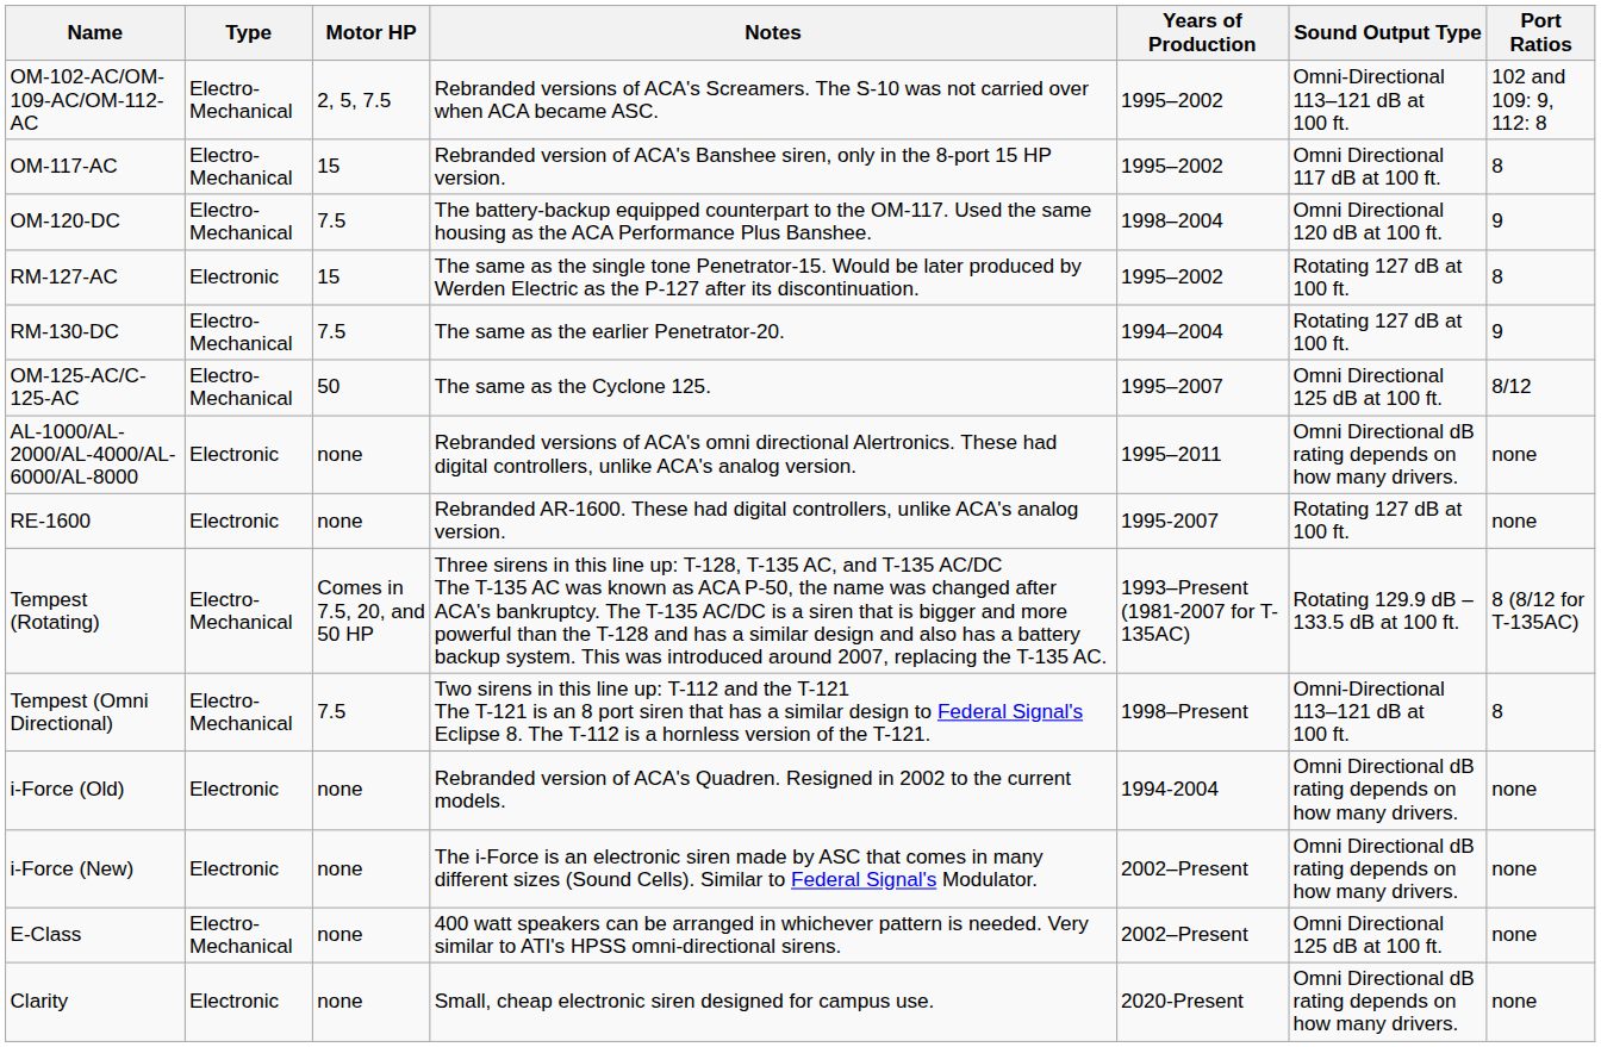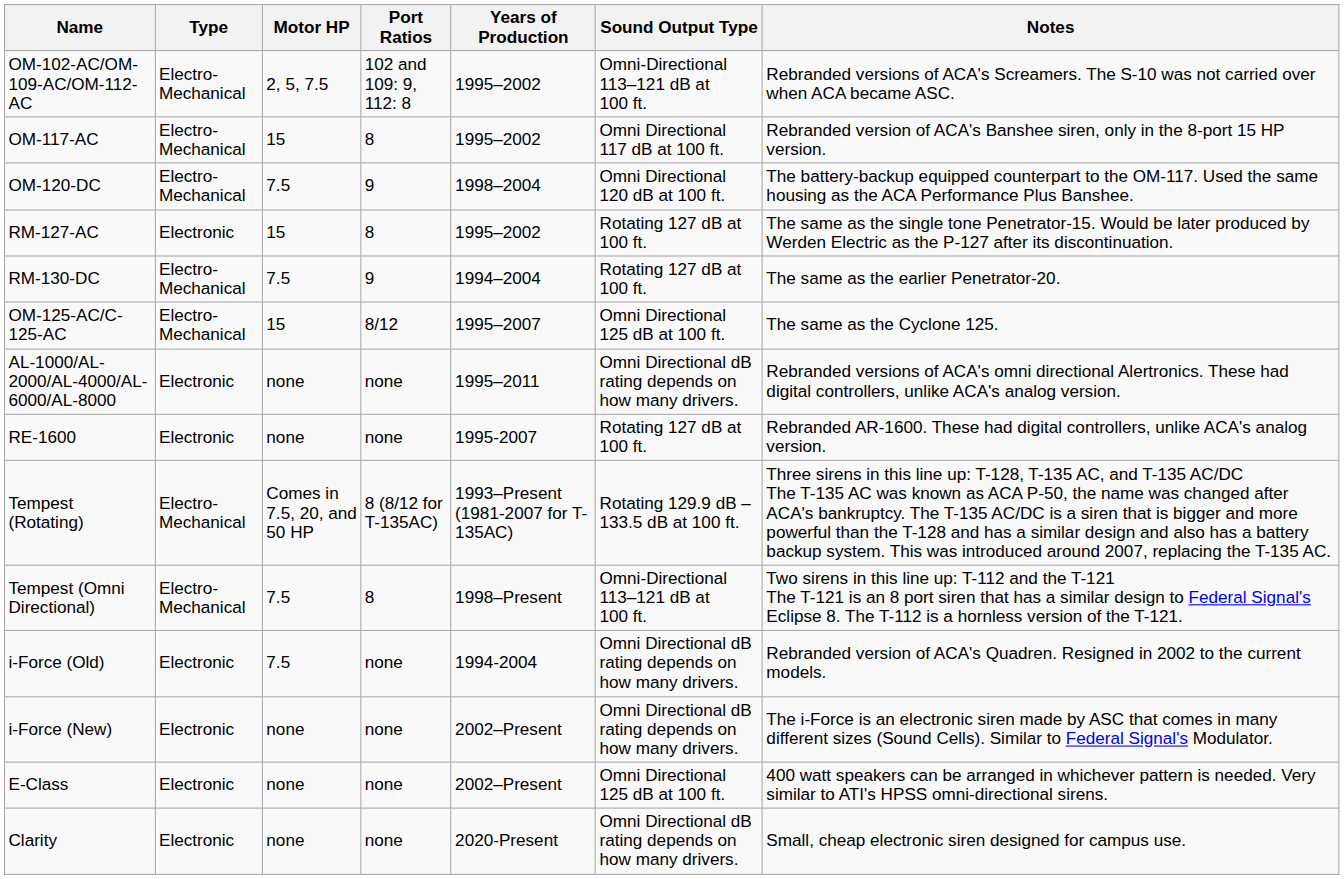columns swapped: Port Ratios <-> Notes
OM-125-AC/C-125-AC | Motor HP: 50 -> 15
i-Force (Old) | Motor HP: none -> 7.5
E-Class | Type: Electro-Mechanical -> Electronic
